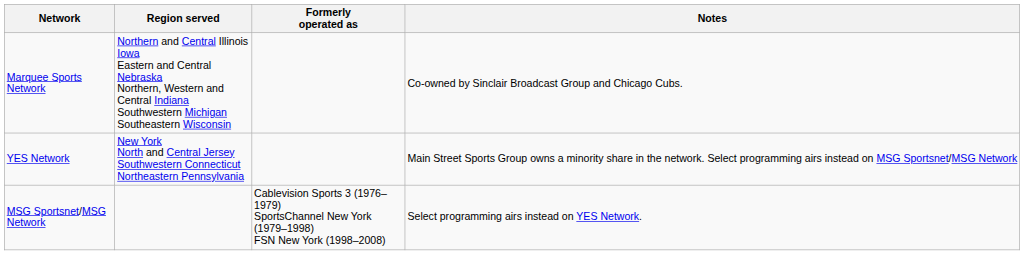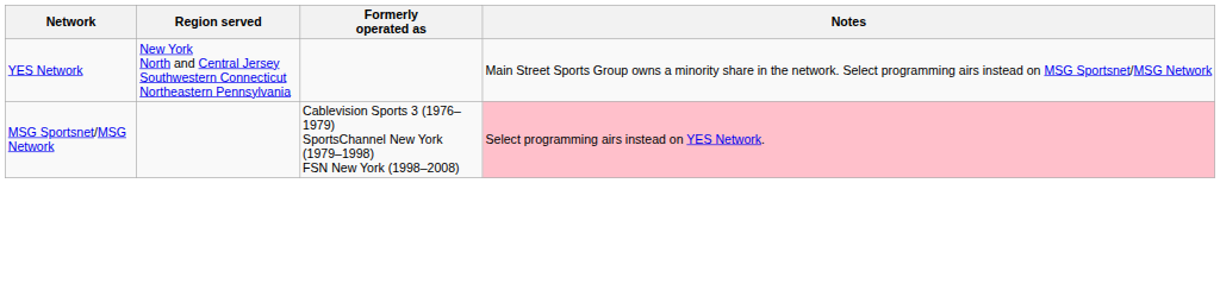- row: Marquee Sports Network | Northern and Central Illinois Iowa Eastern and Central Nebraska Northern, Western and Central Indiana Southwestern Michigan Southeastern Wisconsin | Co-owned by Sinclair Broadcast Group and Chicago Cubs.
MSG Sportsnet/MSG Network | Notes: no background -> pink background
